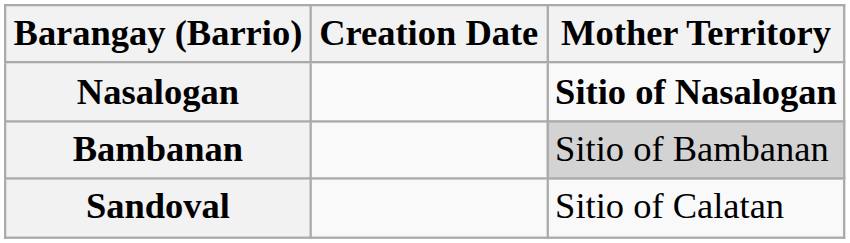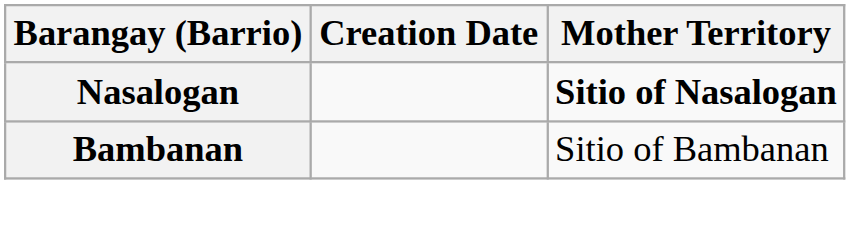Bambanan | Mother Territory: lightgrey background -> no background
- row: Sandoval | Sitio of Calatan
